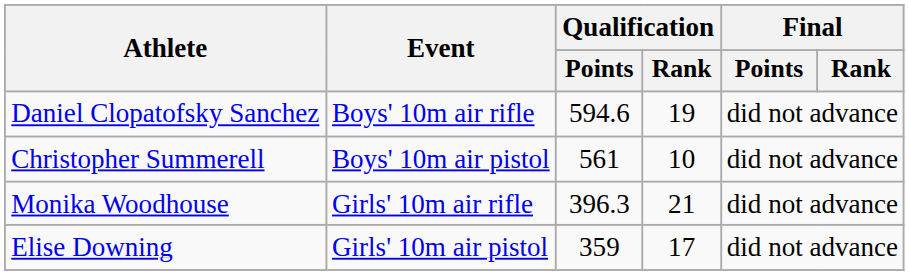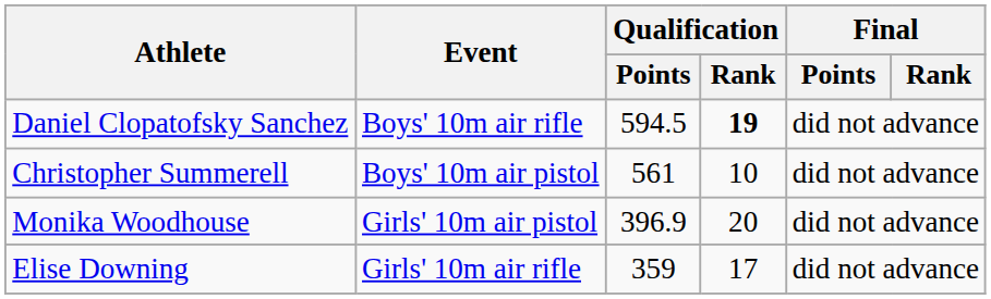Daniel Clopatofsky Sanchez | Qualification / Points: 594.6 -> 594.5
Daniel Clopatofsky Sanchez | Qualification / Rank: normal -> bold
Monika Woodhouse | Event: Girls' 10m air rifle -> Girls' 10m air pistol
Monika Woodhouse | Qualification / Points: 396.3 -> 396.9
Monika Woodhouse | Qualification / Rank: 21 -> 20
Elise Downing | Event: Girls' 10m air pistol -> Girls' 10m air rifle
